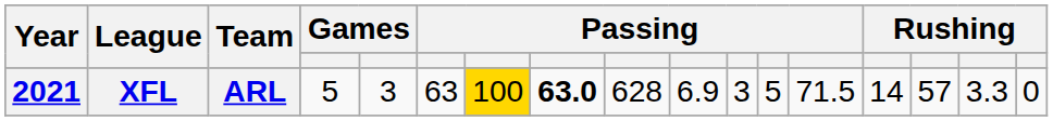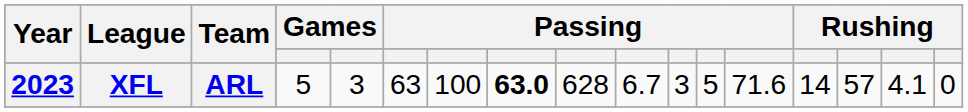XFL | Year: 2021 -> 2023
XFL | column 7: gold background -> no background
XFL | column 10: 6.9 -> 6.7
XFL | column 13: 71.5 -> 71.6
XFL | column 16: 3.3 -> 4.1
